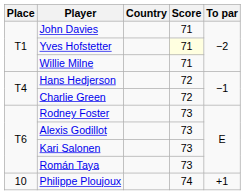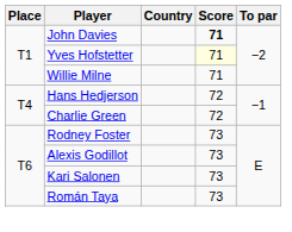John Davies | Score: normal -> bold
- row: 10 | Philippe Ploujoux | 74 | +1
